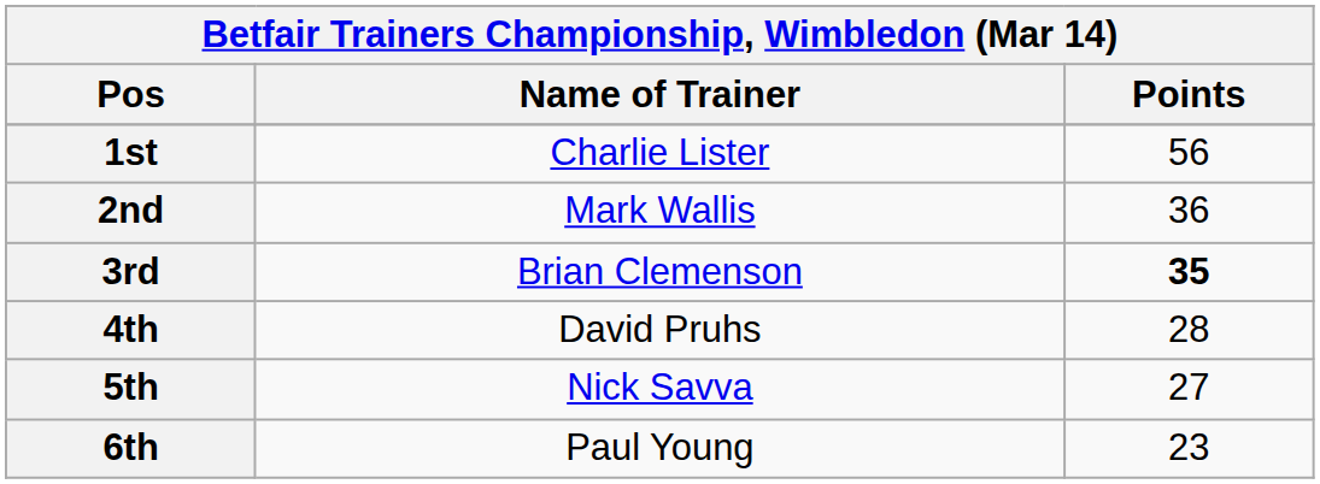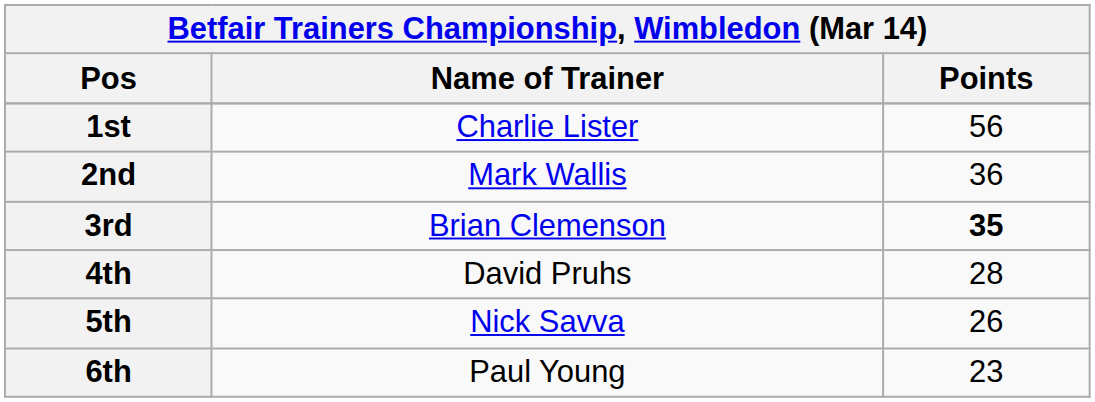5th | Points: 27 -> 26
